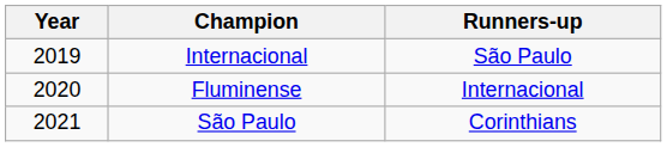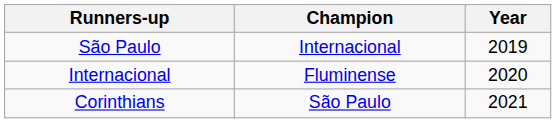columns swapped: Year <-> Runners-up
